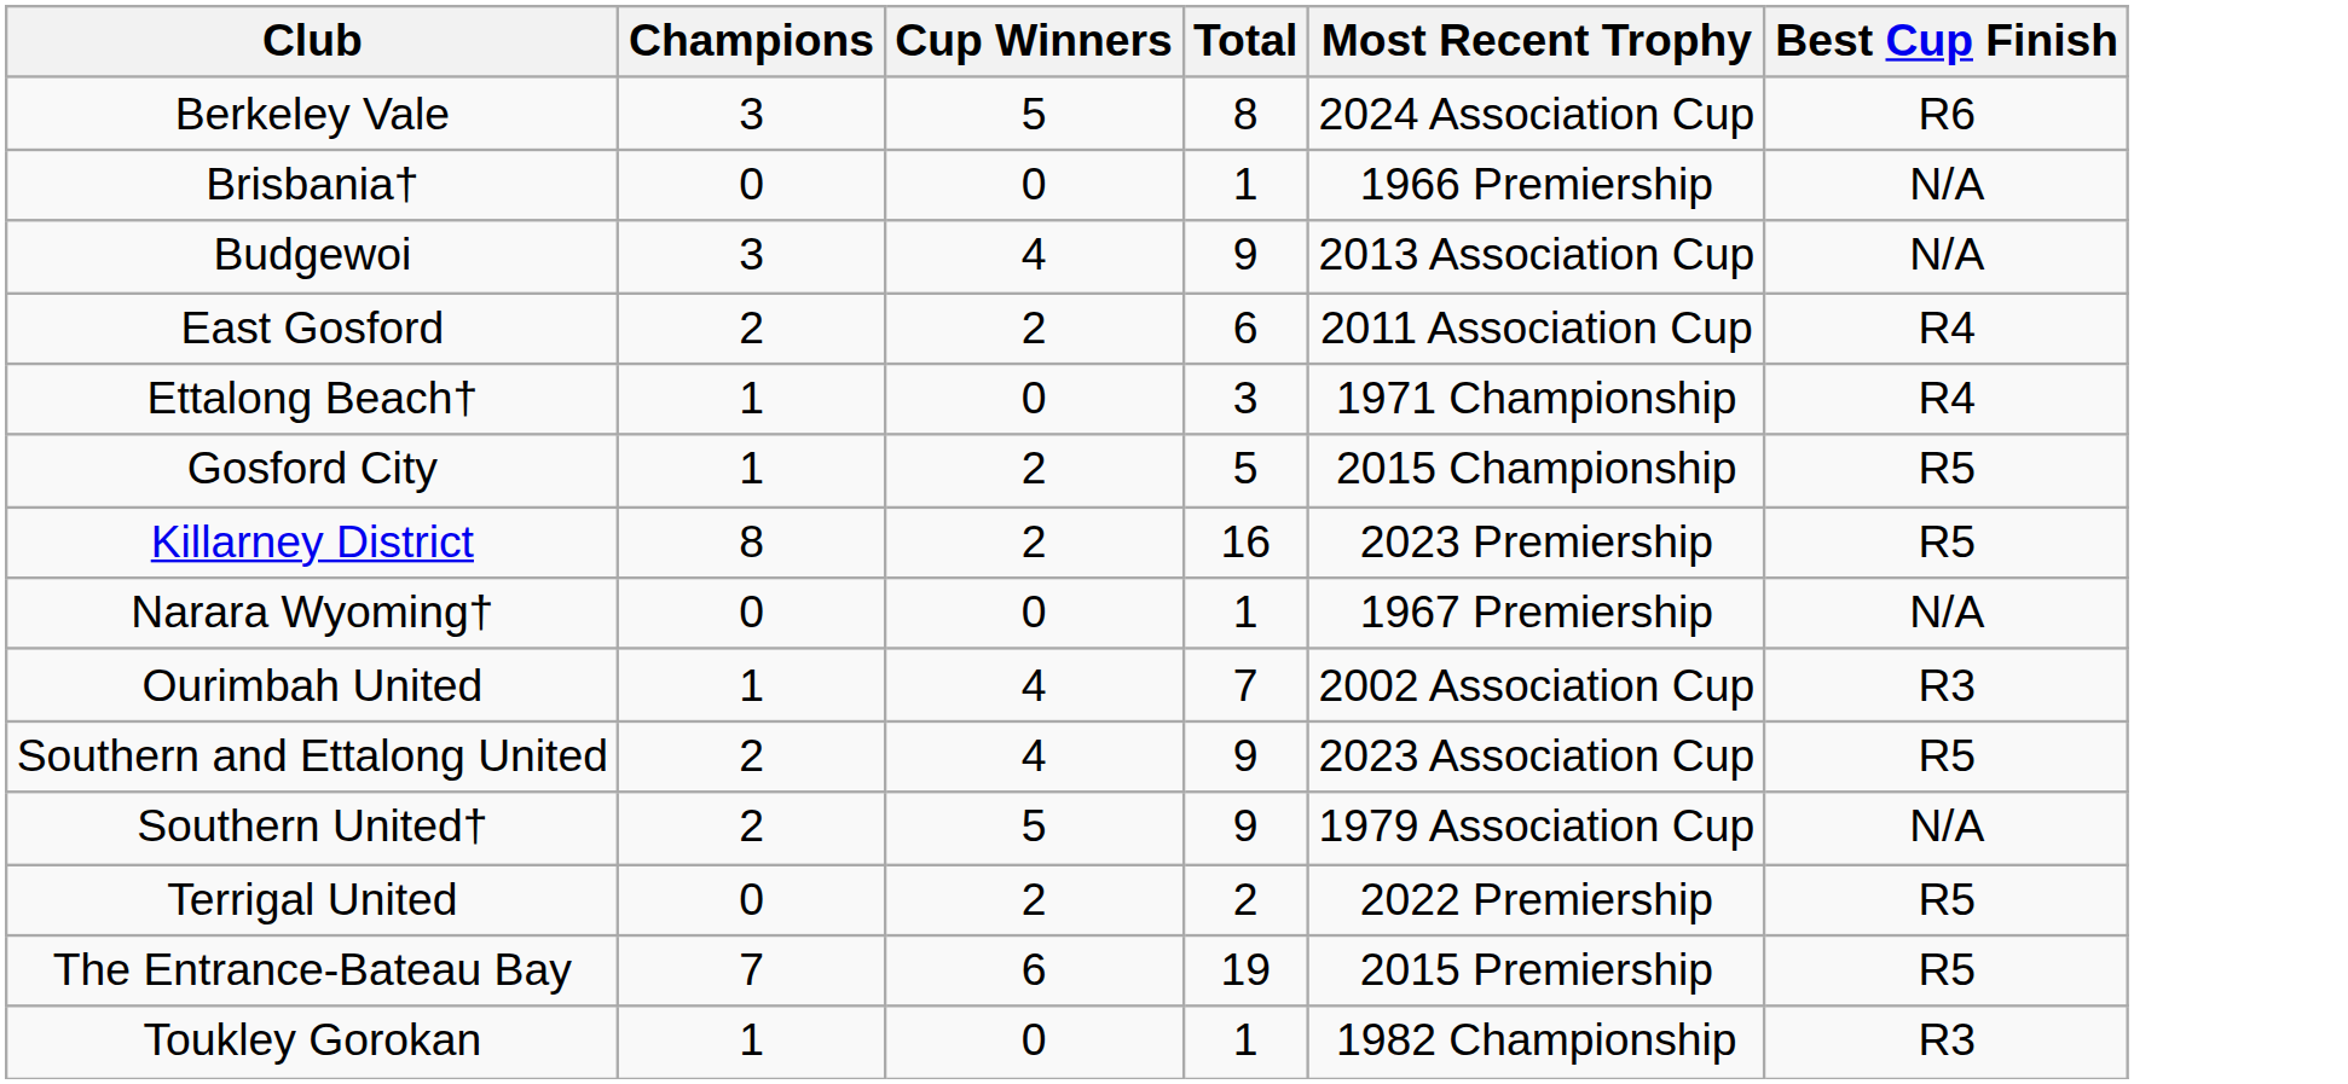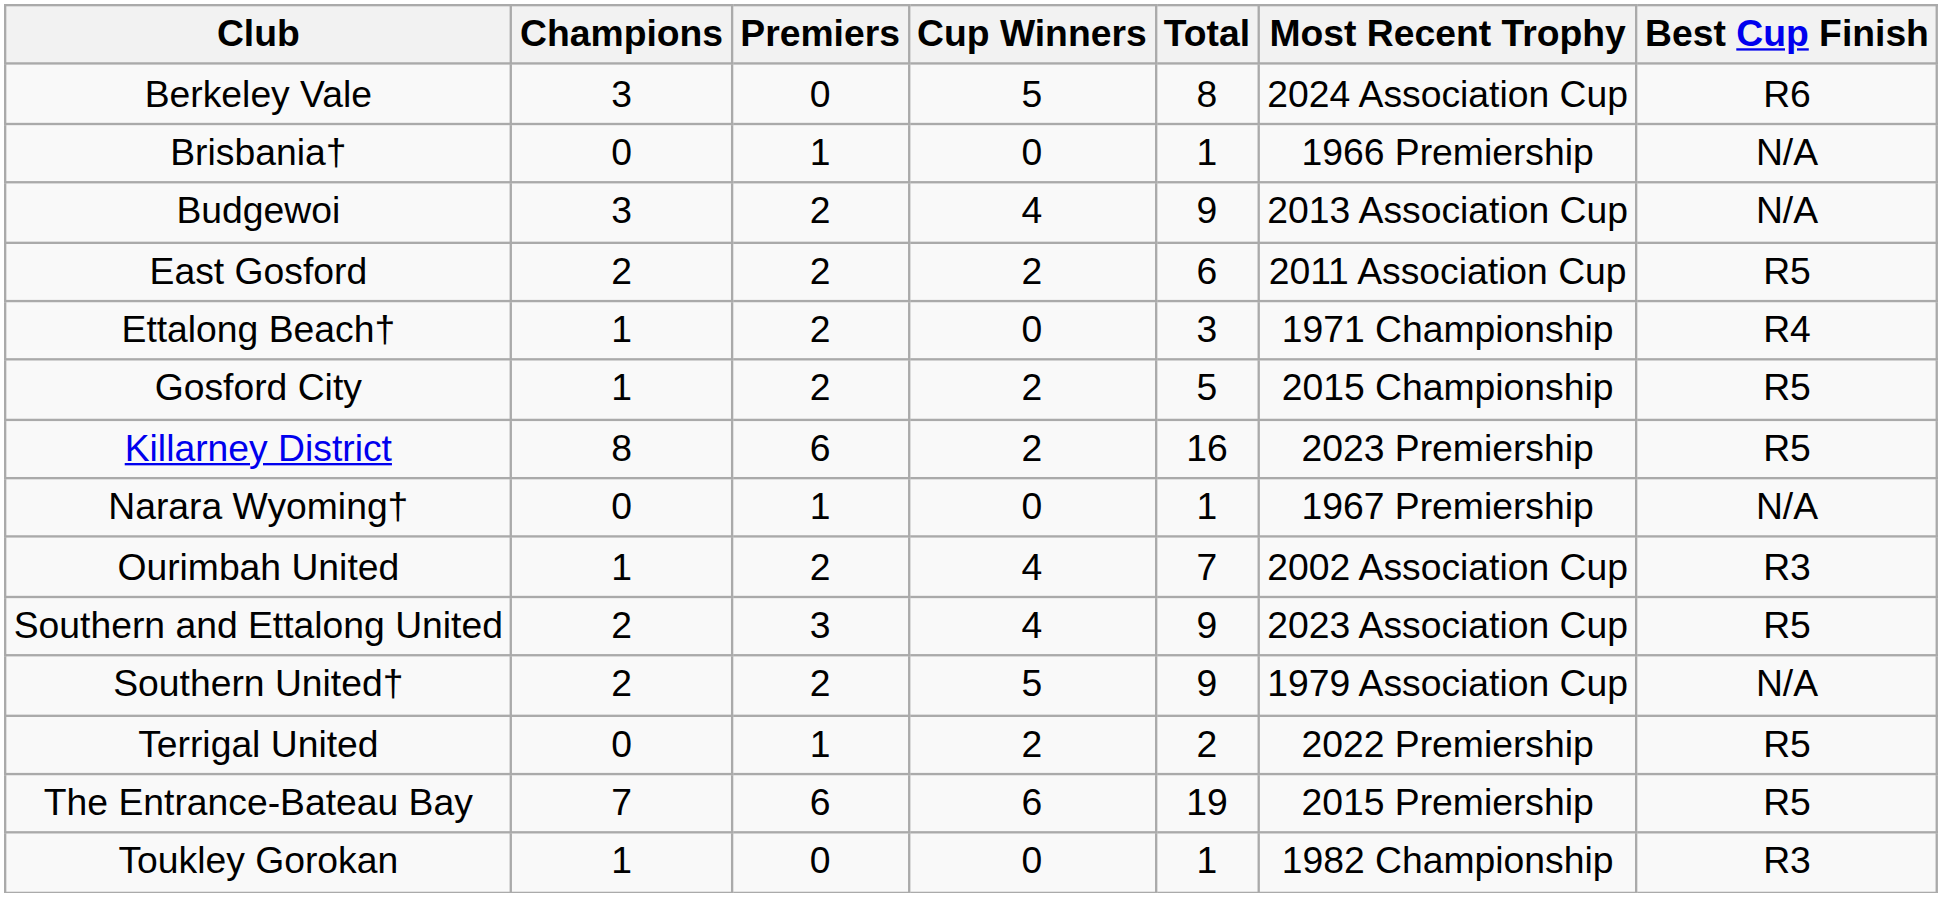+ column: Premiers | 0 | 1 | 2 | 2 | 2 | 2 | 6 | 1 | 2 | 3 | 2 | 1 | 6 | 0
East Gosford | Best Cup Finish: R4 -> R5
